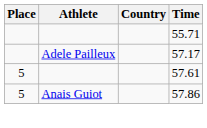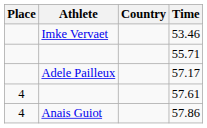+ row: Imke Vervaet | 53.46
57.61 | Place: 5 -> 4
57.86 | Place: 5 -> 4
